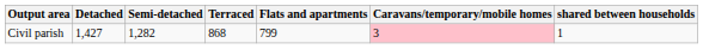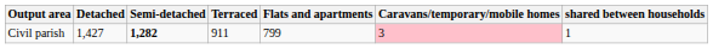Civil parish | Semi-detached: normal -> bold
Civil parish | Terraced: 868 -> 911
